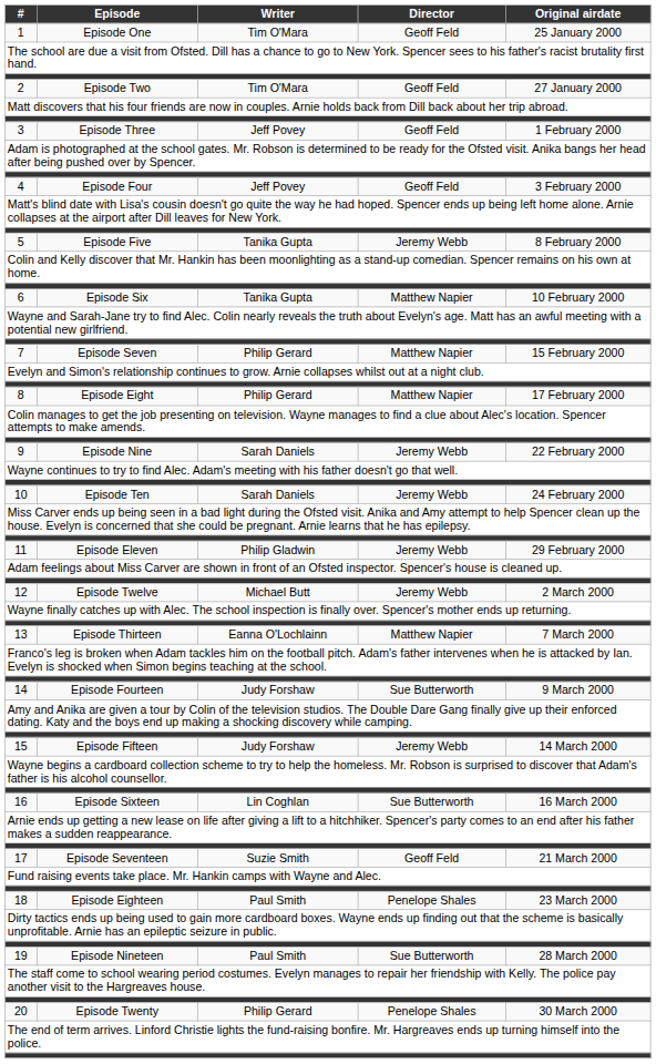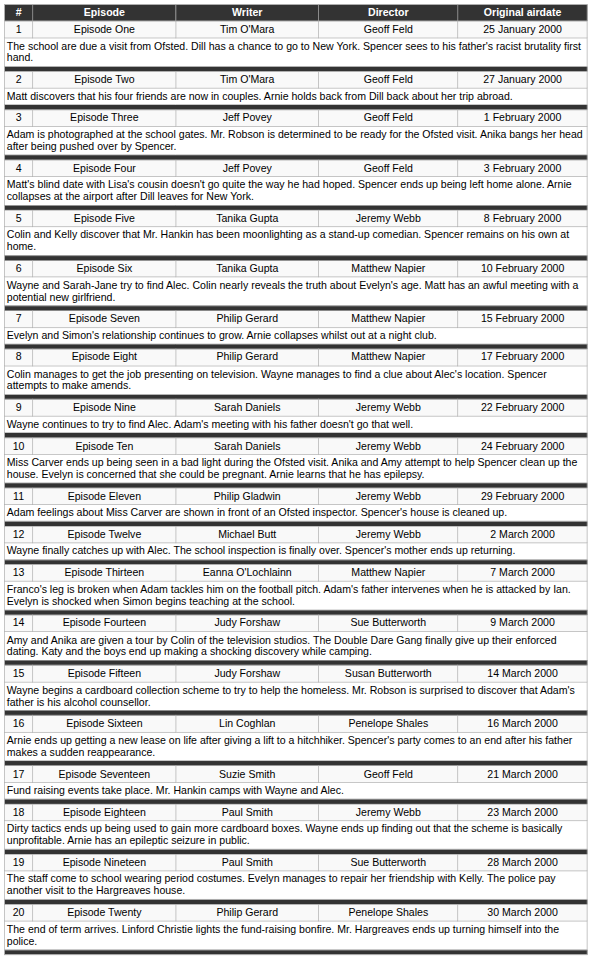15 | Director: Jeremy Webb -> Susan Butterworth
16 | Director: Sue Butterworth -> Penelope Shales
18 | Director: Penelope Shales -> Jeremy Webb
